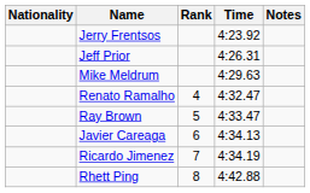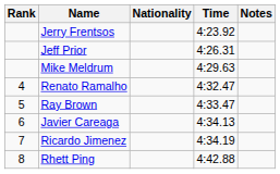columns swapped: Rank <-> Nationality
